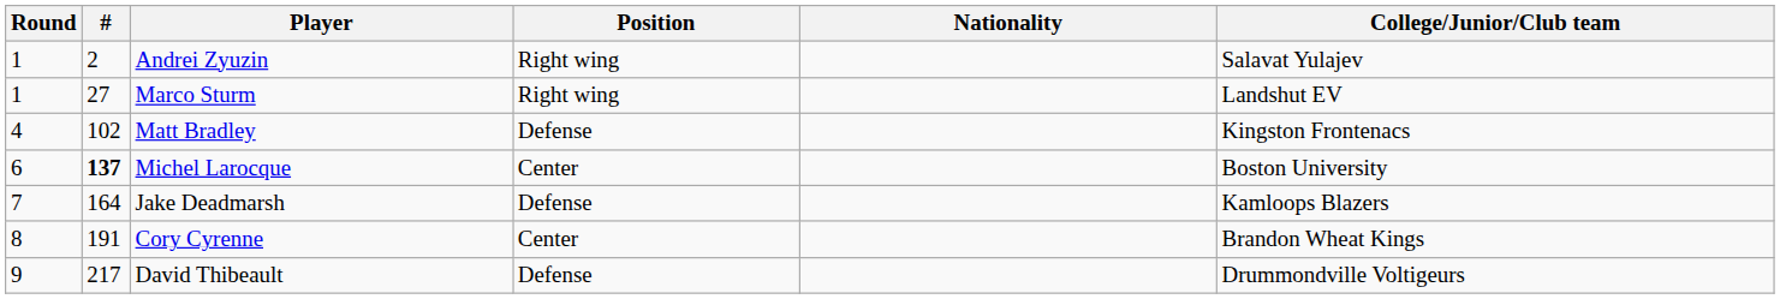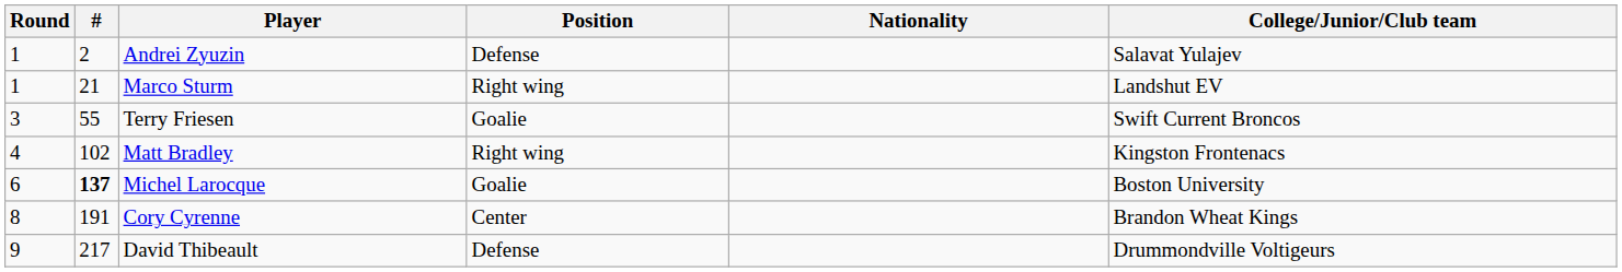Andrei Zyuzin | Position: Right wing -> Defense
Marco Sturm | #: 27 -> 21
+ row: 3 | 55 | Terry Friesen | Goalie | Swift Current Broncos
Matt Bradley | Position: Defense -> Right wing
Michel Larocque | Position: Center -> Goalie
- row: 7 | 164 | Jake Deadmarsh | Defense | Kamloops Blazers
